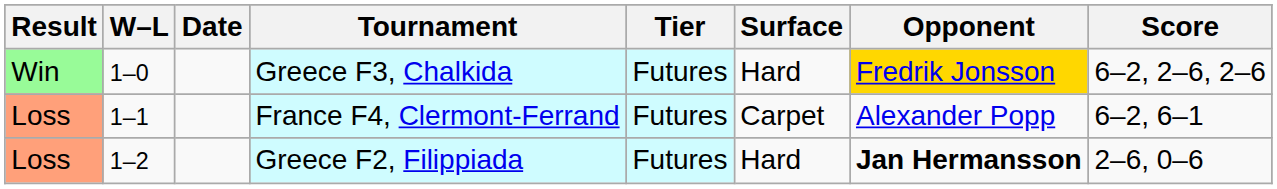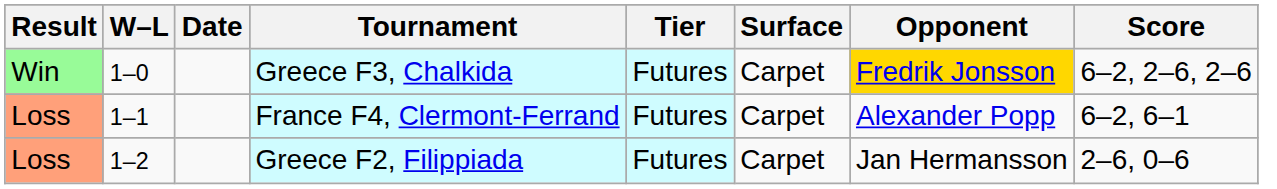Greece F3, Chalkida | Surface: Hard -> Carpet
Greece F2, Filippiada | Surface: Hard -> Carpet
Greece F2, Filippiada | Opponent: bold -> normal
